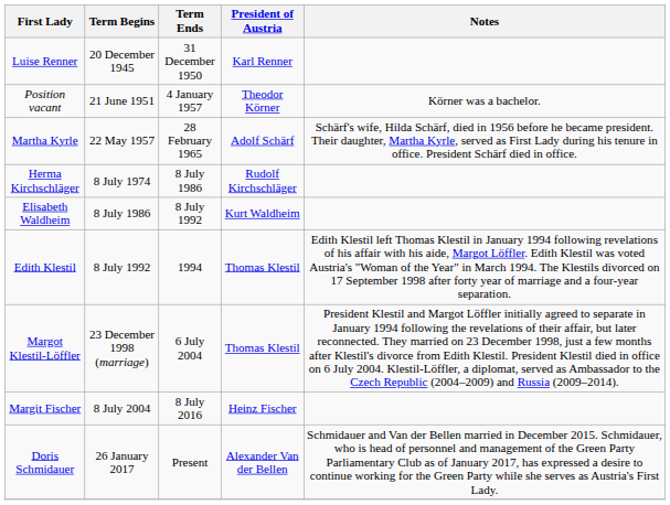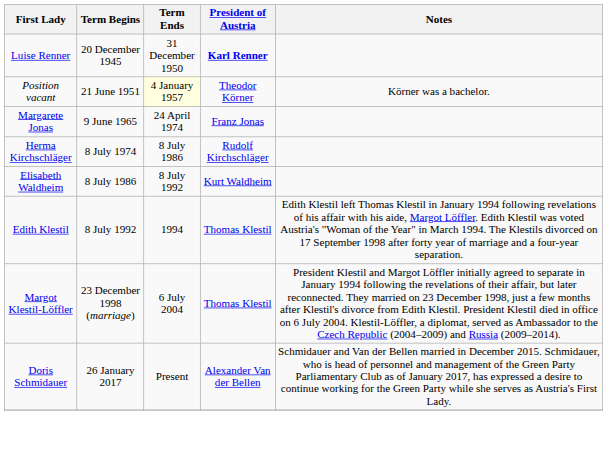Luise Renner | President of Austria: normal -> bold
Position vacant | Term Ends: no background -> lightyellow background
- row: Martha Kyrle | 22 May 1957 | 28 February 1965 | Adolf Schärf | Schärf's wife, Hilda Schärf, died in 1956 before he became president. Their daughter, Martha Kyrle, served as First Lady during his tenure in office. President Schärf died in office.
+ row: Margarete Jonas | 9 June 1965 | 24 April 1974 | Franz Jonas
- row: Margit Fischer | 8 July 2004 | 8 July 2016 | Heinz Fischer
